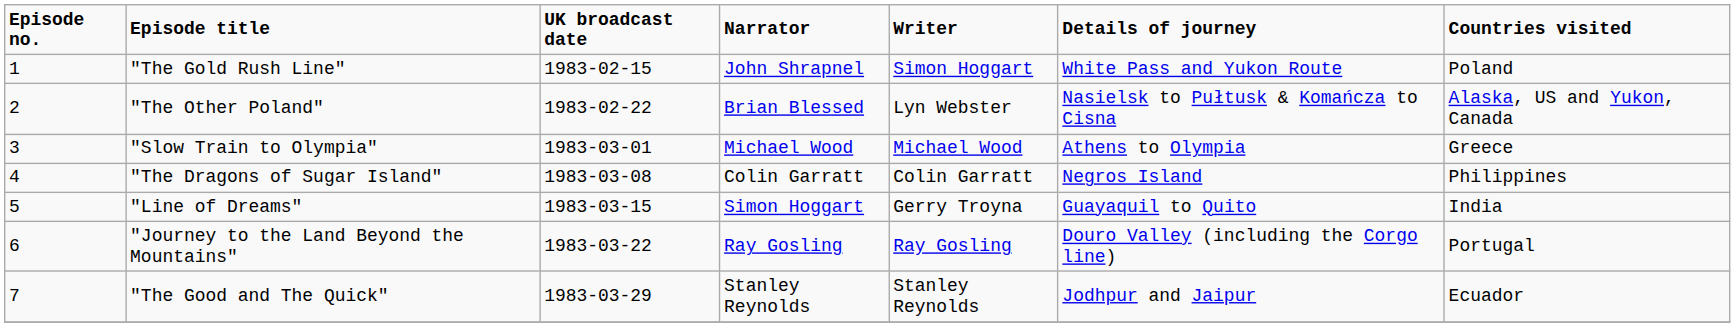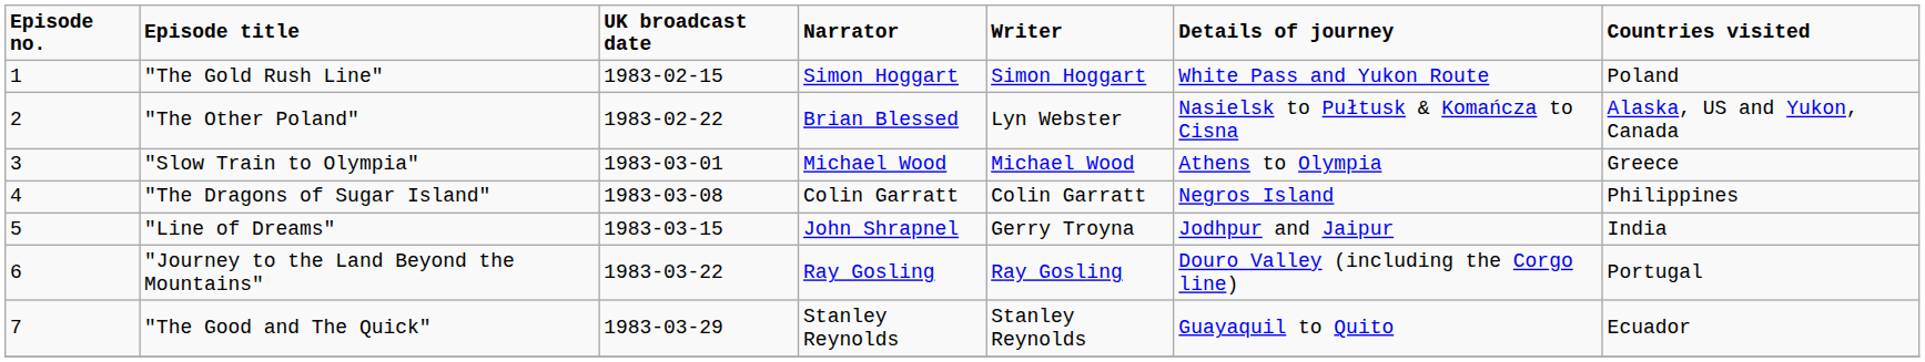"The Gold Rush Line" | Narrator: John Shrapnel -> Simon Hoggart
"Line of Dreams" | Narrator: Simon Hoggart -> John Shrapnel
"Line of Dreams" | Details of journey: Guayaquil to Quito -> Jodhpur and Jaipur
"The Good and The Quick" | Details of journey: Jodhpur and Jaipur -> Guayaquil to Quito
